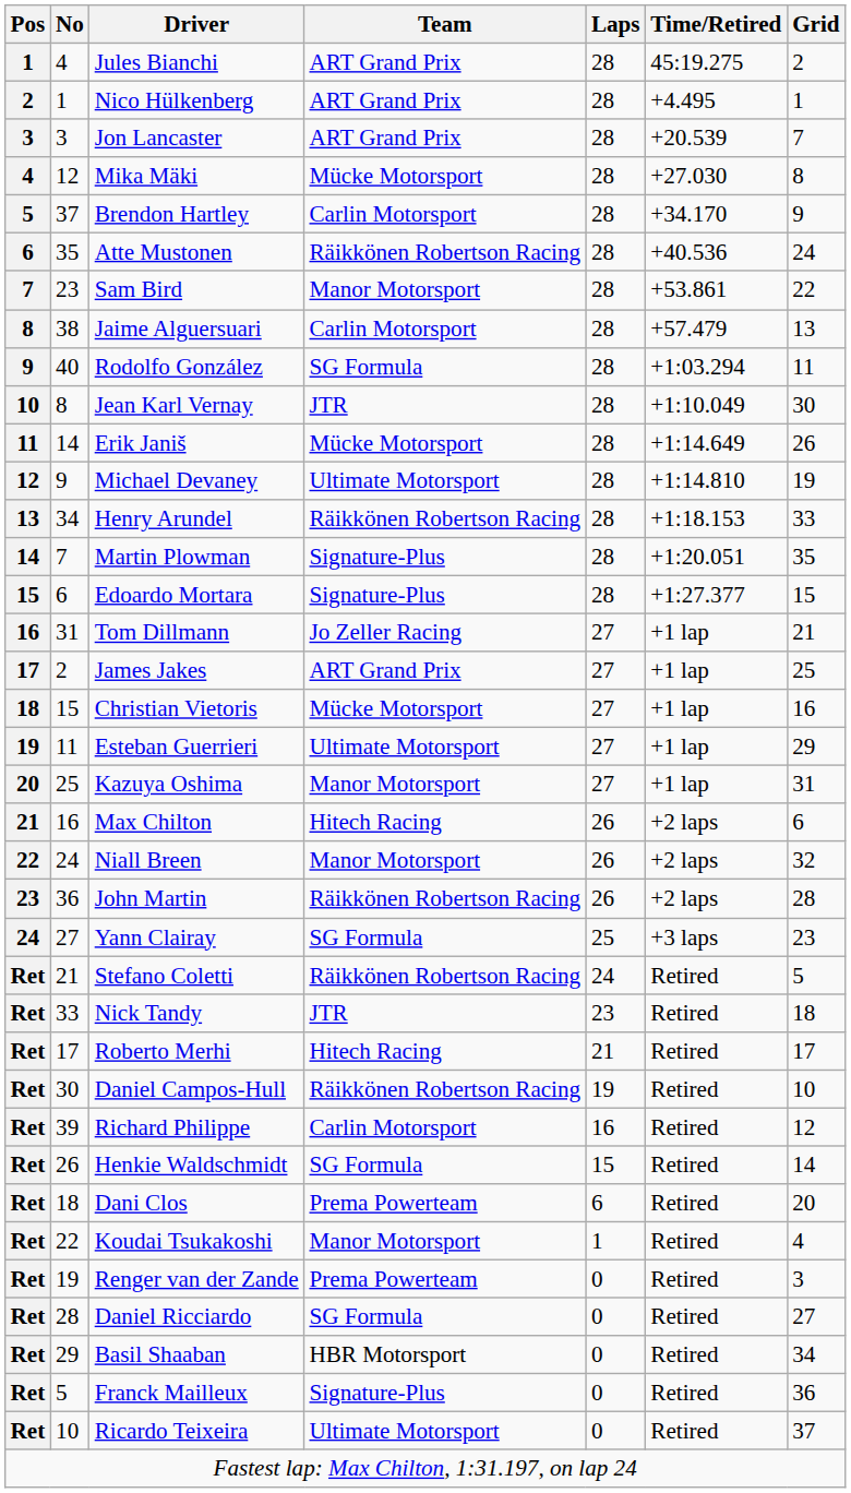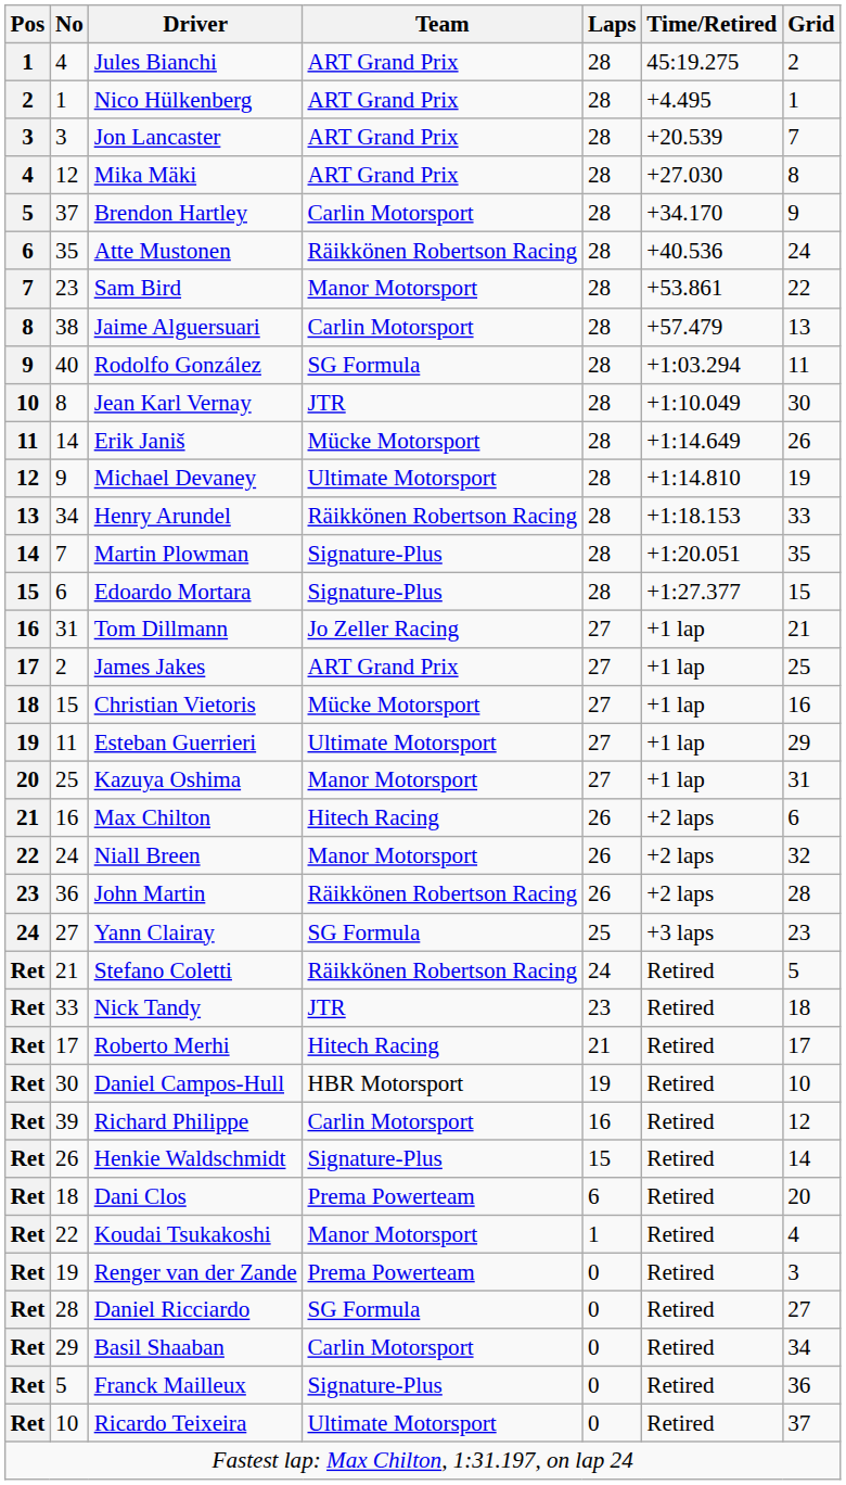Mika Mäki | Team: Mücke Motorsport -> ART Grand Prix
Daniel Campos-Hull | Team: Räikkönen Robertson Racing -> HBR Motorsport
Henkie Waldschmidt | Team: SG Formula -> Signature-Plus
Basil Shaaban | Team: HBR Motorsport -> Carlin Motorsport
